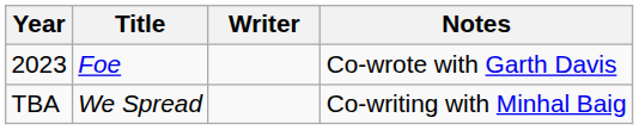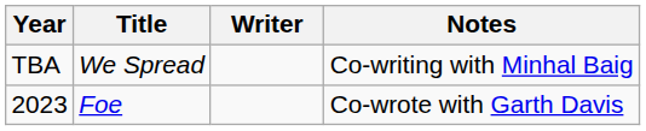rows swapped: 2023 <-> TBA
